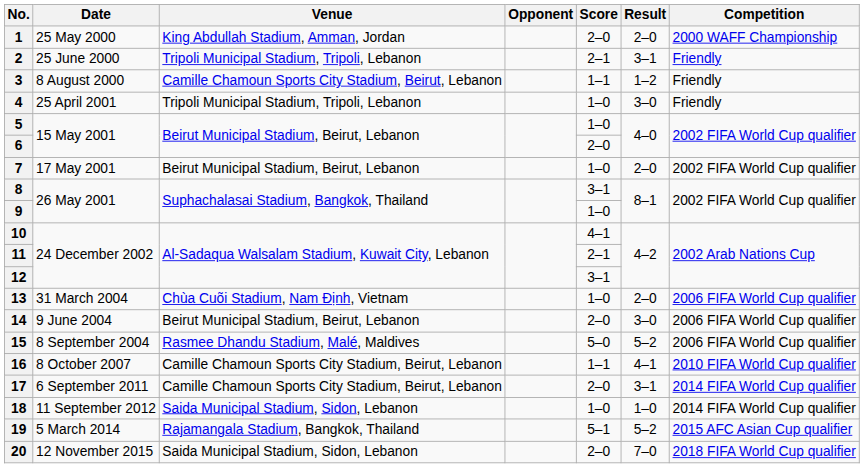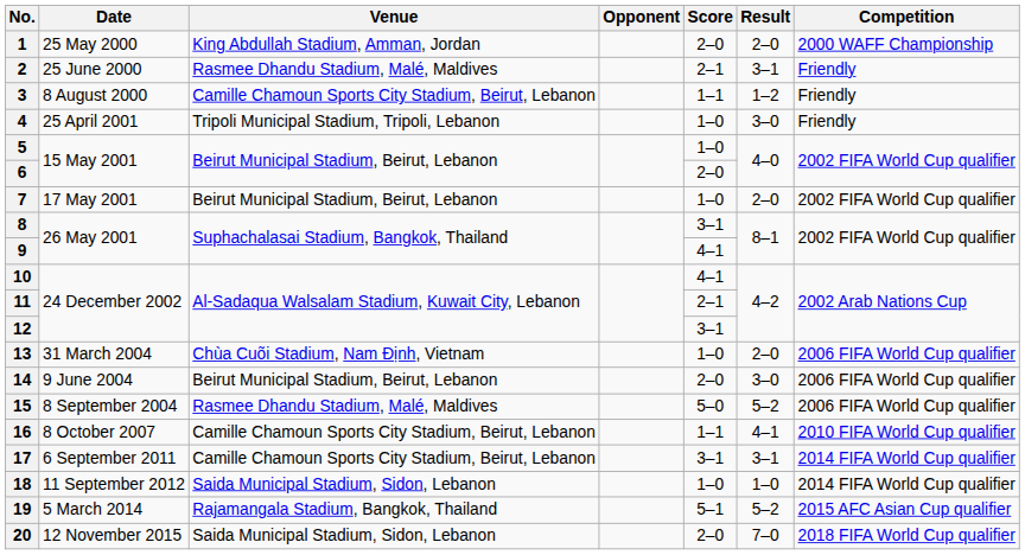2 | Venue: Tripoli Municipal Stadium, Tripoli, Lebanon -> Rasmee Dhandu Stadium, Malé, Maldives
9 | Score: 1–0 -> 4–1
17 | Score: 2–0 -> 3–1
